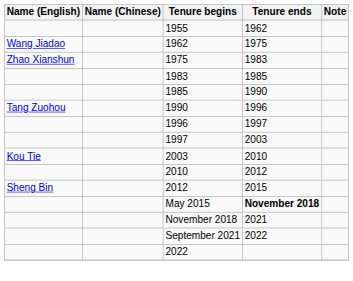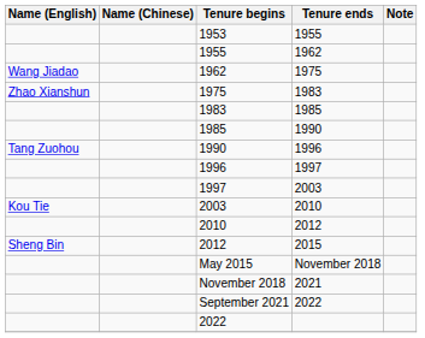+ row: 1953 | 1955
May 2015 | Tenure ends: bold -> normal
